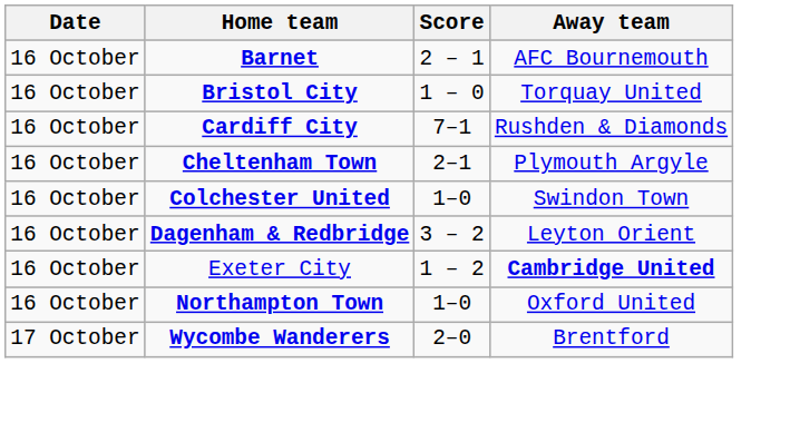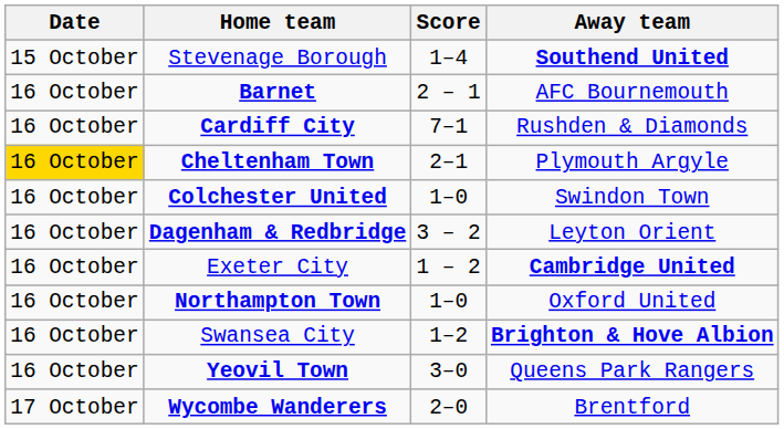+ row: 15 October | Stevenage Borough | 1–4 | Southend United
- row: 16 October | Bristol City | 1 – 0 | Torquay United
Cheltenham Town | Date: no background -> gold background
+ row: 16 October | Swansea City | 1–2 | Brighton & Hove Albion
+ row: 16 October | Yeovil Town | 3–0 | Queens Park Rangers
